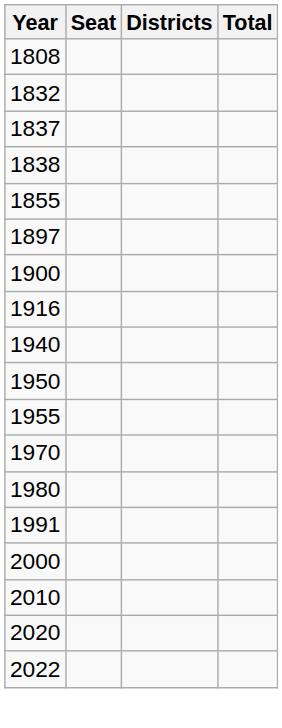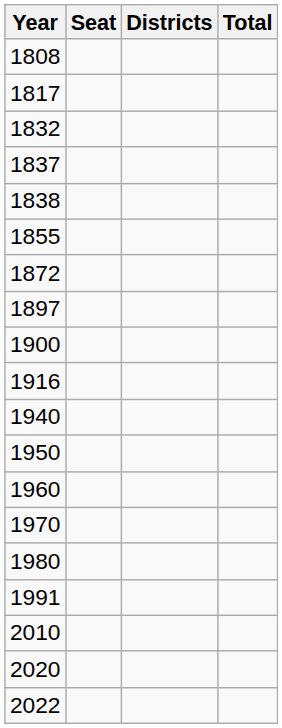+ row: 1817
+ row: 1872
- row: 1955
+ row: 1960
- row: 2000
